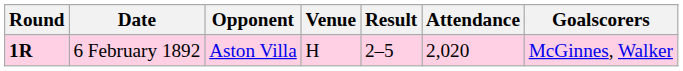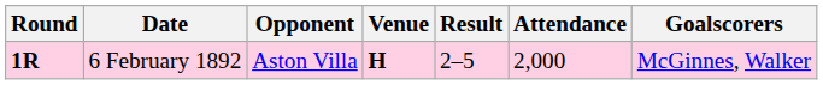6 February 1892 | Venue: normal -> bold
6 February 1892 | Attendance: 2,020 -> 2,000
